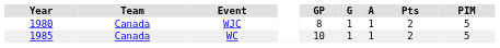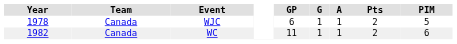WJC | Year: 1980 -> 1978
WJC | GP: 8 -> 6
WC | Year: 1985 -> 1982
WC | GP: 10 -> 11
WC | PIM: 5 -> 6
